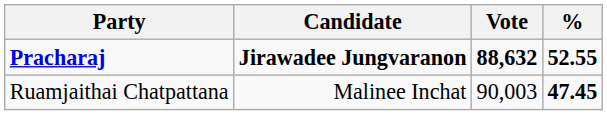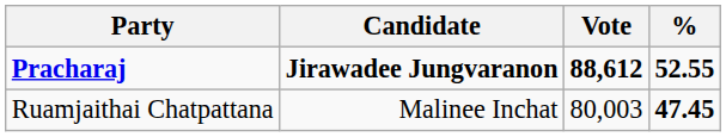Pracharaj | Vote: 88,632 -> 88,612
Ruamjaithai Chatpattana | Vote: 90,003 -> 80,003
